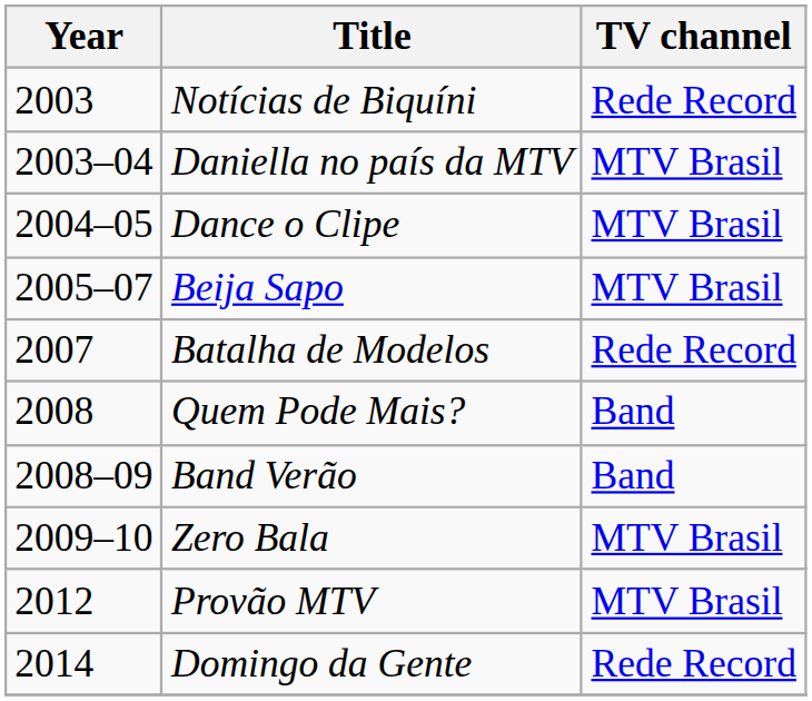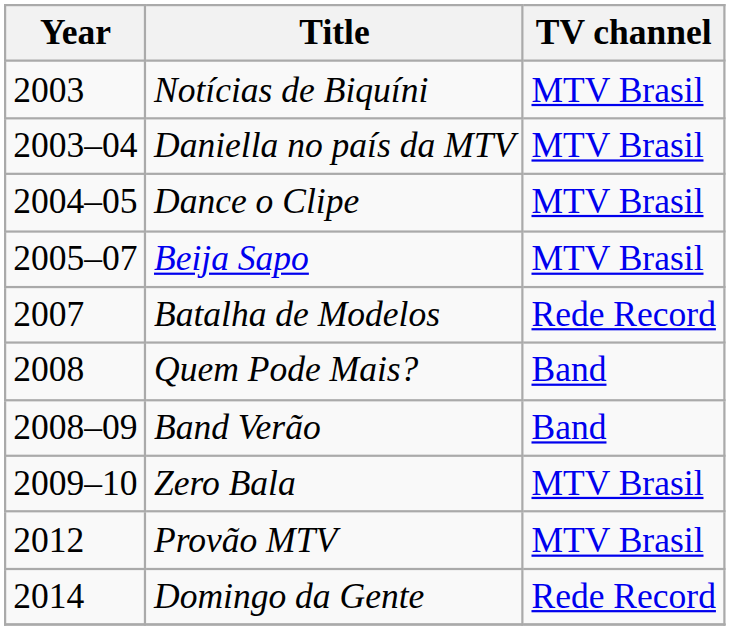Notícias de Biquíni | TV channel: Rede Record -> MTV Brasil
